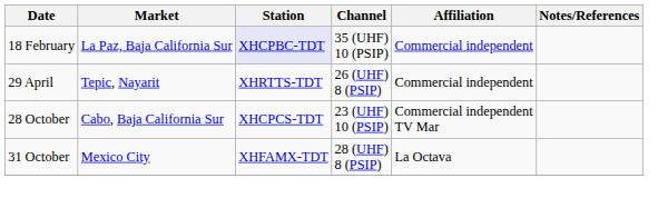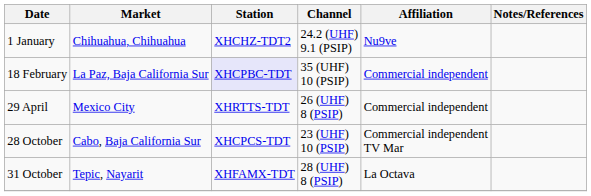+ row: 1 January | Chihuahua, Chihuahua | XHCHZ-TDT2 | 24.2 (UHF) 9.1 (PSIP) | Nu9ve
29 April | Market: Tepic, Nayarit -> Mexico City
31 October | Market: Mexico City -> Tepic, Nayarit
